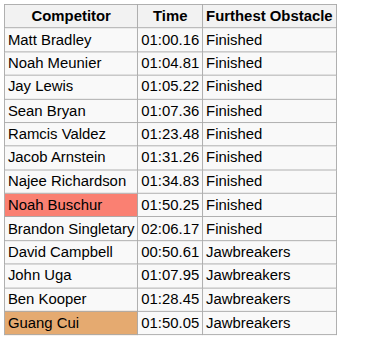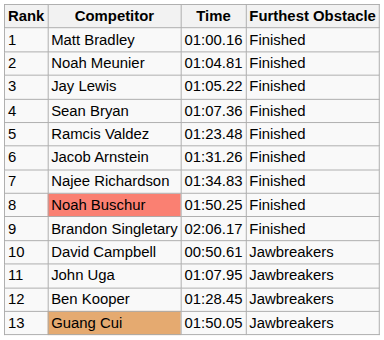+ column: Rank | 1 | 2 | 3 | 4 | 5 | 6 | 7 | 8 | 9 | 10 | 11 | 12 | 13
